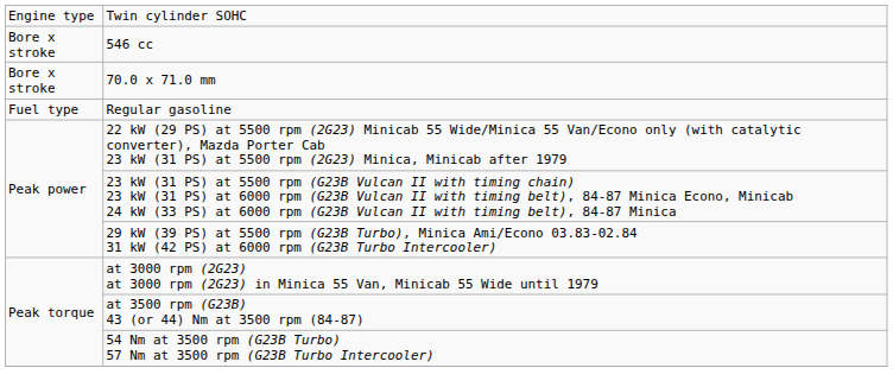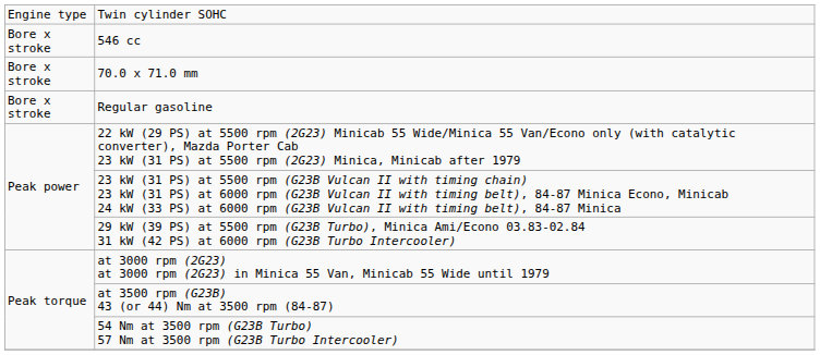Regular gasoline | column 1: Fuel type -> Bore x stroke
